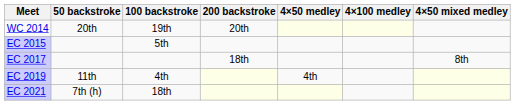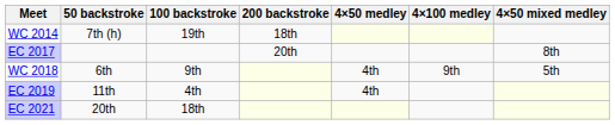WC 2014 | 50 backstroke: 20th -> 7th (h)
WC 2014 | 200 backstroke: 20th -> 18th
- row: EC 2015 | 5th
EC 2017 | 200 backstroke: 18th -> 20th
+ row: WC 2018 | 6th | 9th | 4th | 9th | 5th
EC 2021 | 50 backstroke: 7th (h) -> 20th
